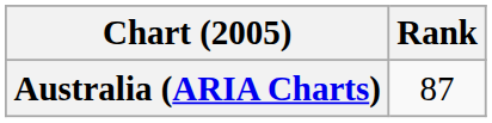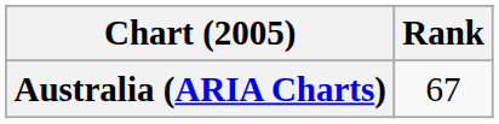Australia (ARIA Charts) | Rank: 87 -> 67
